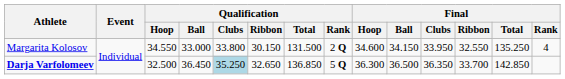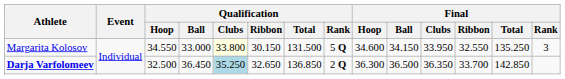Margarita Kolosov | Qualification / Clubs: no background -> lightyellow background
Margarita Kolosov | Qualification / Rank: 2 Q -> 5 Q
Margarita Kolosov | Final / Rank: 4 -> 3
Darja Varfolomeev | Qualification / Rank: 5 Q -> 2 Q
